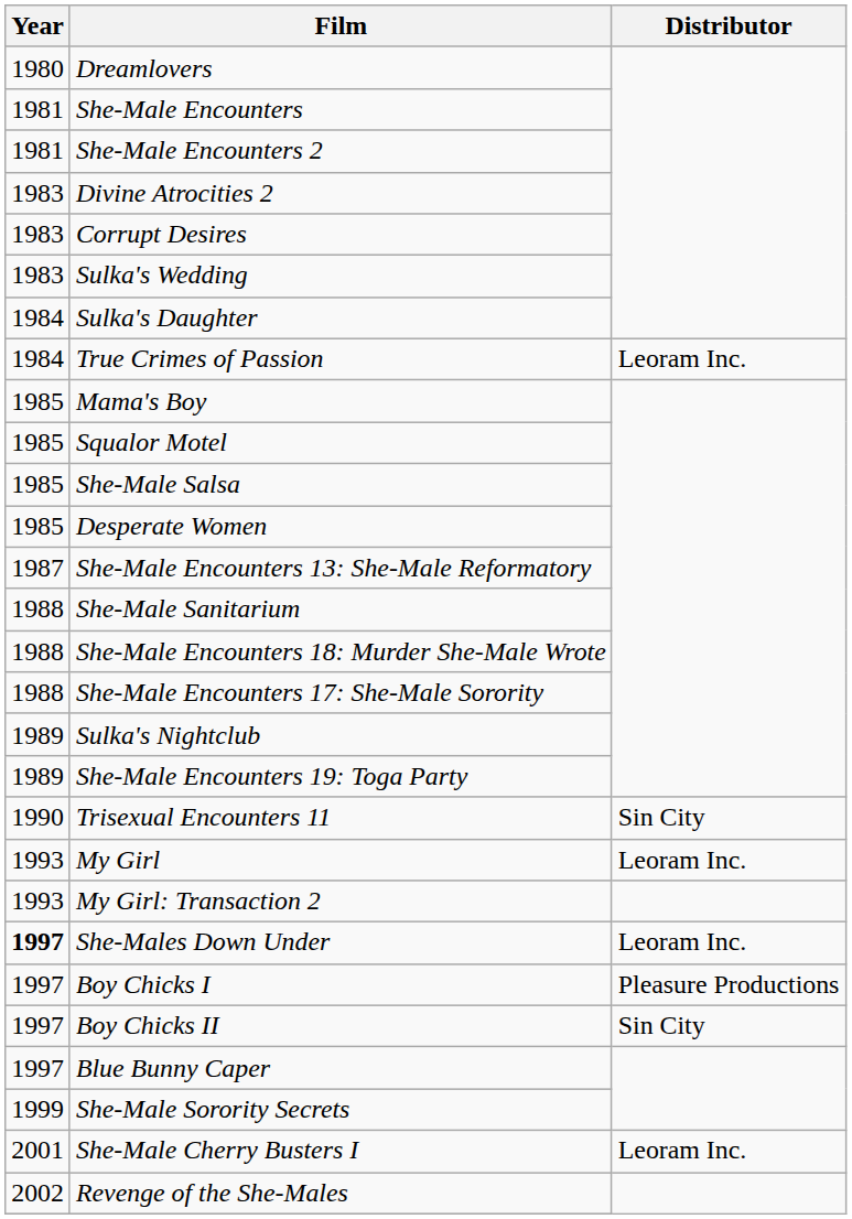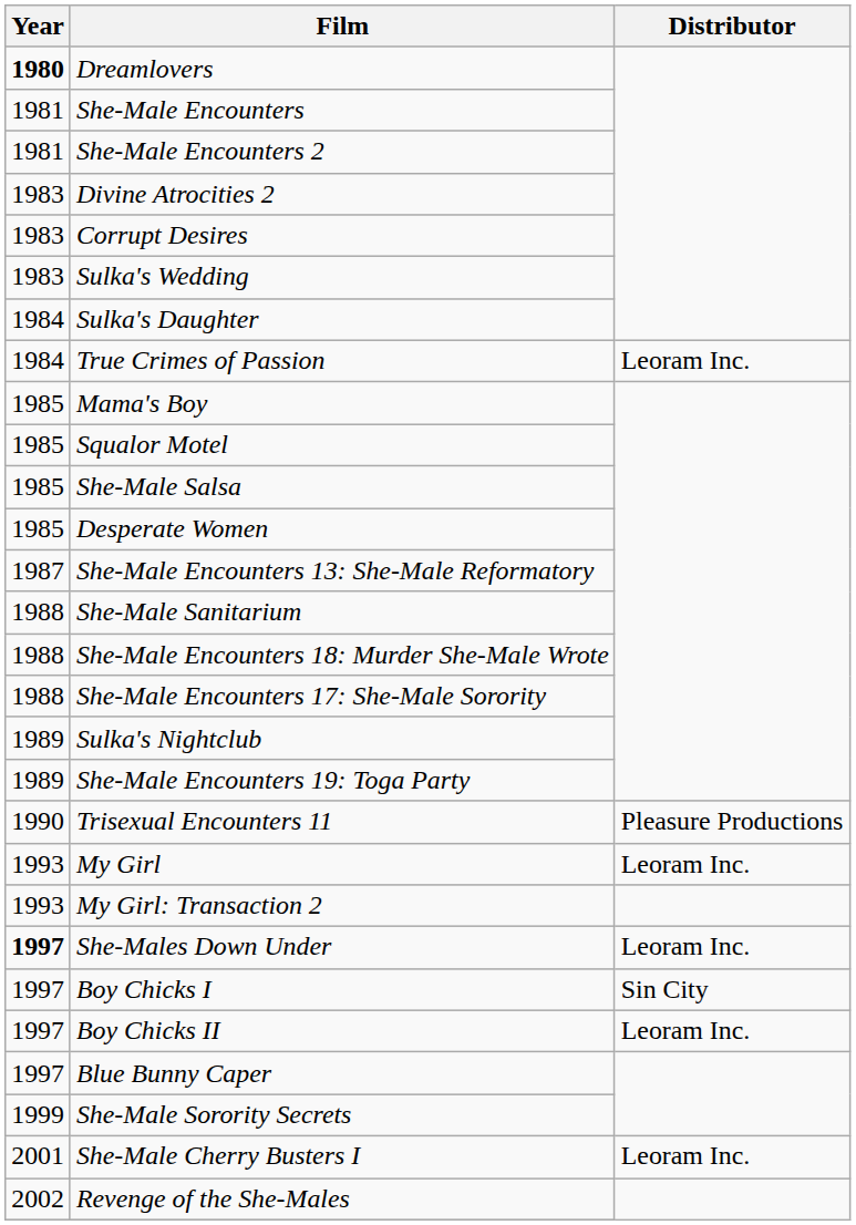Dreamlovers | Year: normal -> bold
Trisexual Encounters 11 | Distributor: Sin City -> Pleasure Productions
Boy Chicks I | Distributor: Pleasure Productions -> Sin City
Boy Chicks II | Distributor: Sin City -> Leoram Inc.
